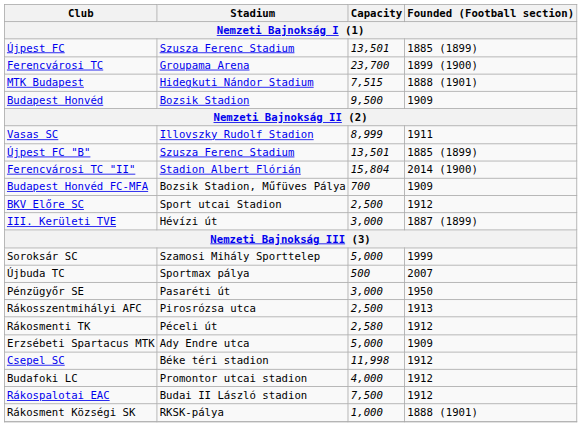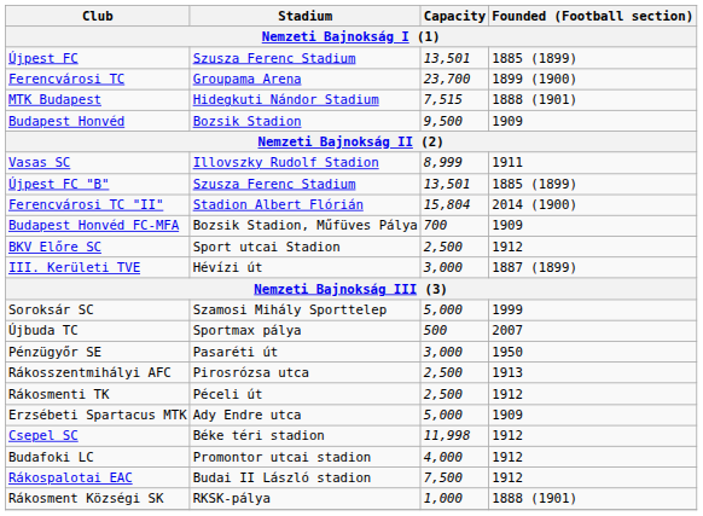Rákosmenti TK | Capacity: 2,580 -> 2,500
